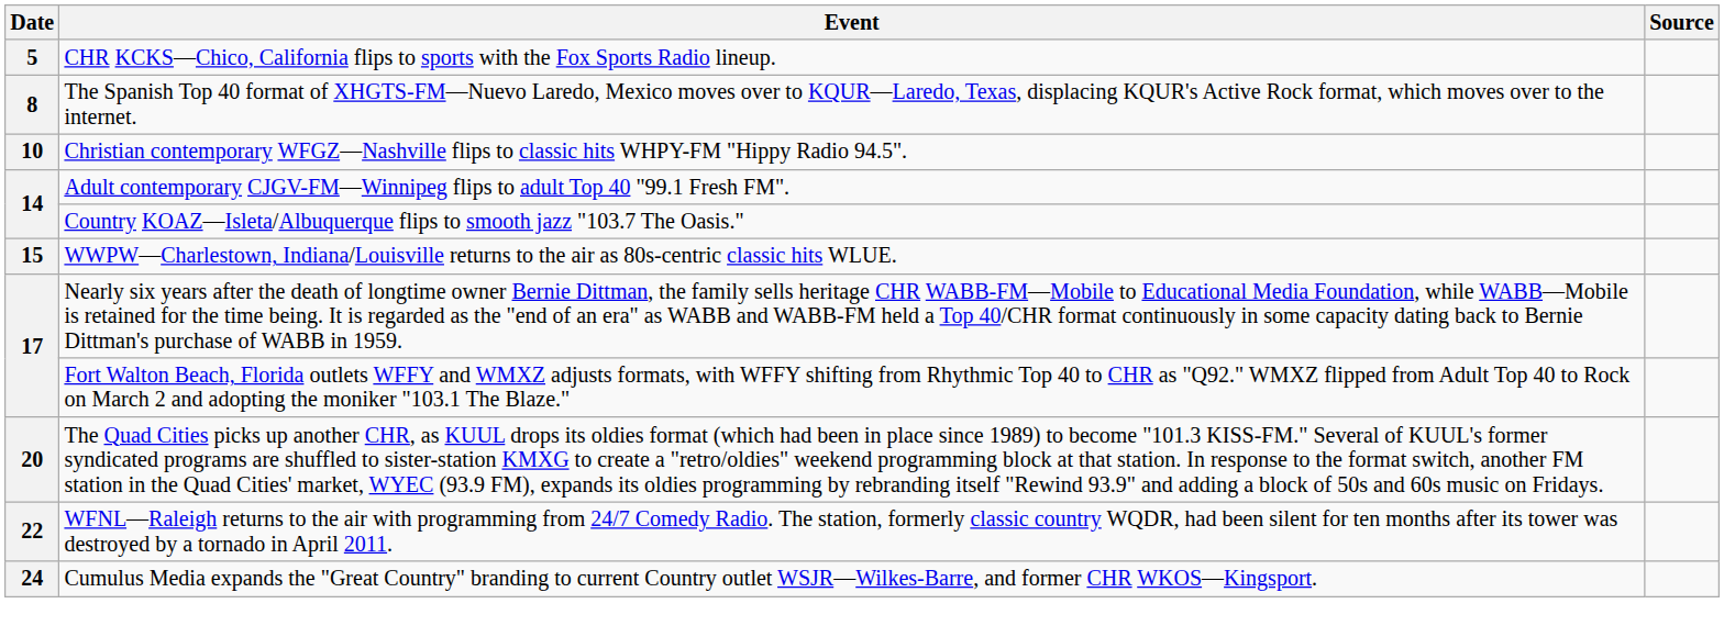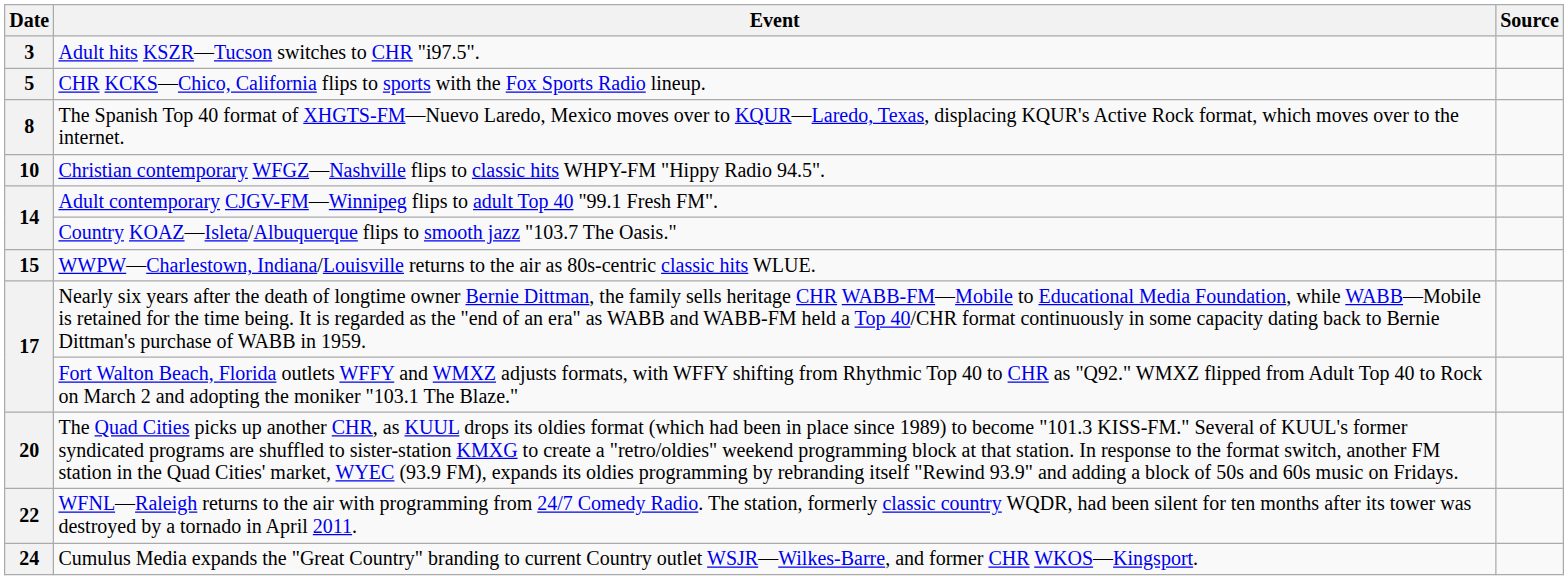+ row: 3 | Adult hits KSZR—Tucson switches to CHR "i97.5".
